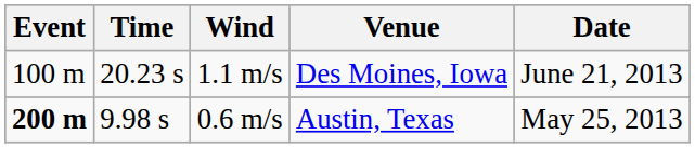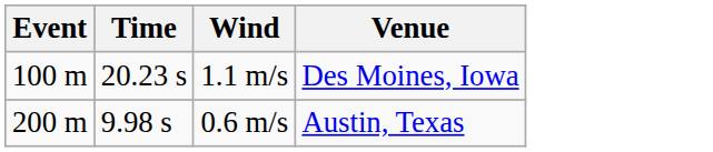- column: Date | June 21, 2013 | May 25, 2013
0.6 m/s | Event: bold -> normal
